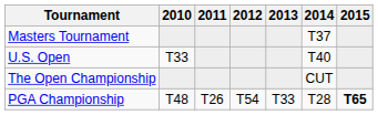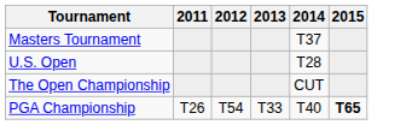- column: 2010 | T33 | T48
U.S. Open | 2014: T40 -> T28
PGA Championship | 2014: T28 -> T40
